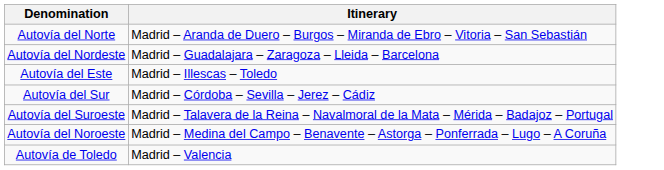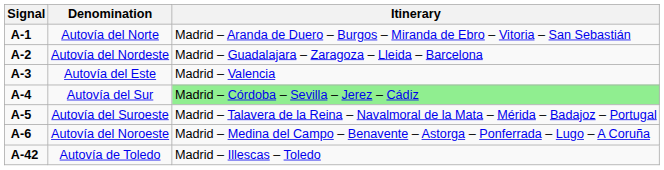+ column: Signal | A-1 | A-2 | A-3 | A-4 | A-5 | A-6 | A-42
Autovía del Este | Itinerary: Madrid – Illescas – Toledo -> Madrid – Valencia
Autovía del Sur | Itinerary: no background -> lightgreen background
Autovía de Toledo | Itinerary: Madrid – Valencia -> Madrid – Illescas – Toledo
